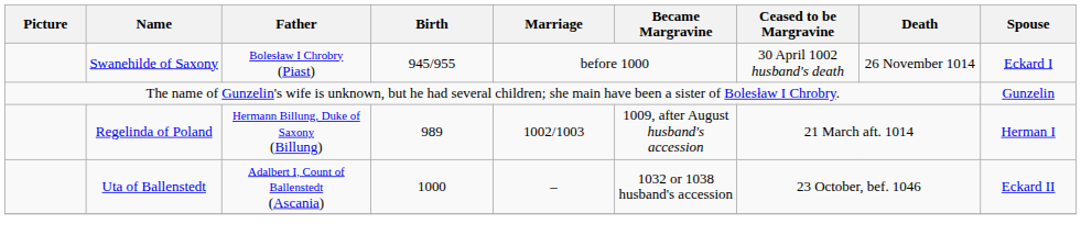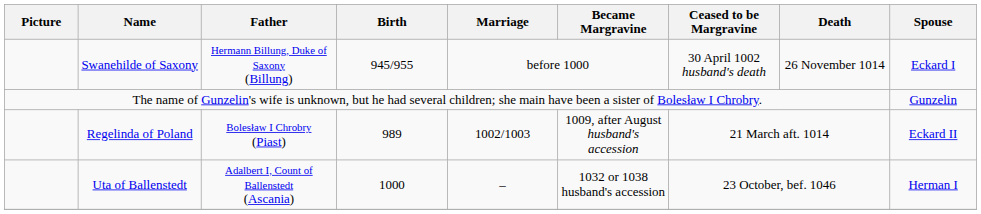Swanehilde of Saxony | Father: Bolesław I Chrobry (Piast) -> Hermann Billung, Duke of Saxony (Billung)
Regelinda of Poland | Father: Hermann Billung, Duke of Saxony (Billung) -> Bolesław I Chrobry (Piast)
Regelinda of Poland | Spouse: Herman I -> Eckard II
Uta of Ballenstedt | Spouse: Eckard II -> Herman I
